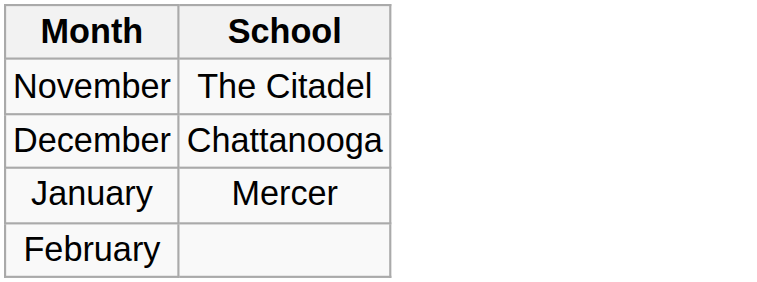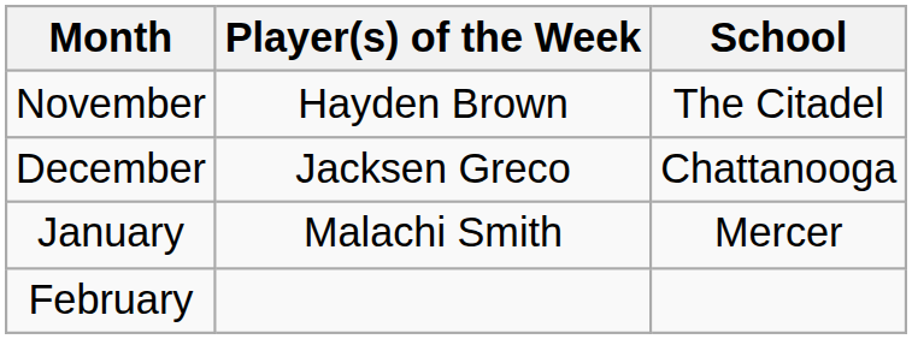+ column: Player(s) of the Week | Hayden Brown | Jacksen Greco | Malachi Smith
